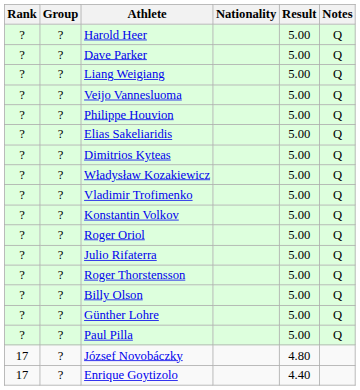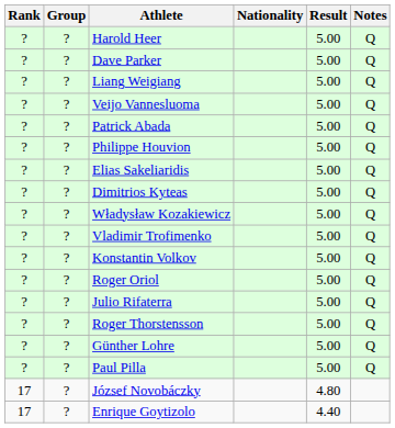+ row: ? | ? | Patrick Abada | 5.00 | Q
- row: ? | ? | Billy Olson | 5.00 | Q
